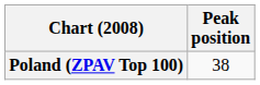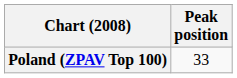Poland (ZPAV Top 100) | Peak position: 38 -> 33
